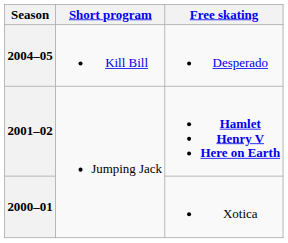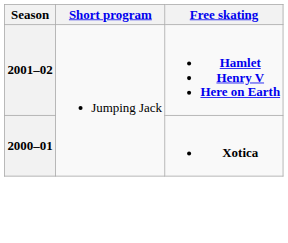- row: 2004–05 | Kill Bill | Desperado
2000–01 | Free skating: normal -> bold
